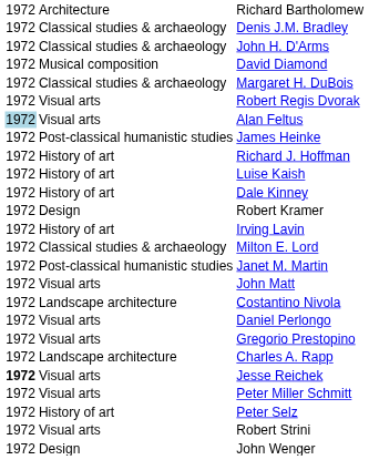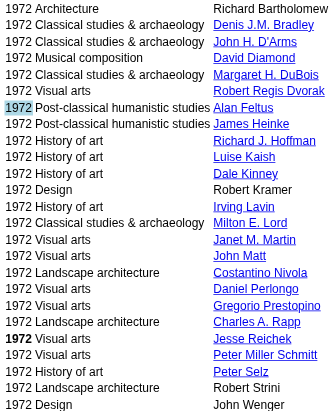Alan Feltus | column 2: Visual arts -> Post-classical humanistic studies
Janet M. Martin | column 2: Post-classical humanistic studies -> Visual arts
Robert Strini | column 2: Visual arts -> Landscape architecture
